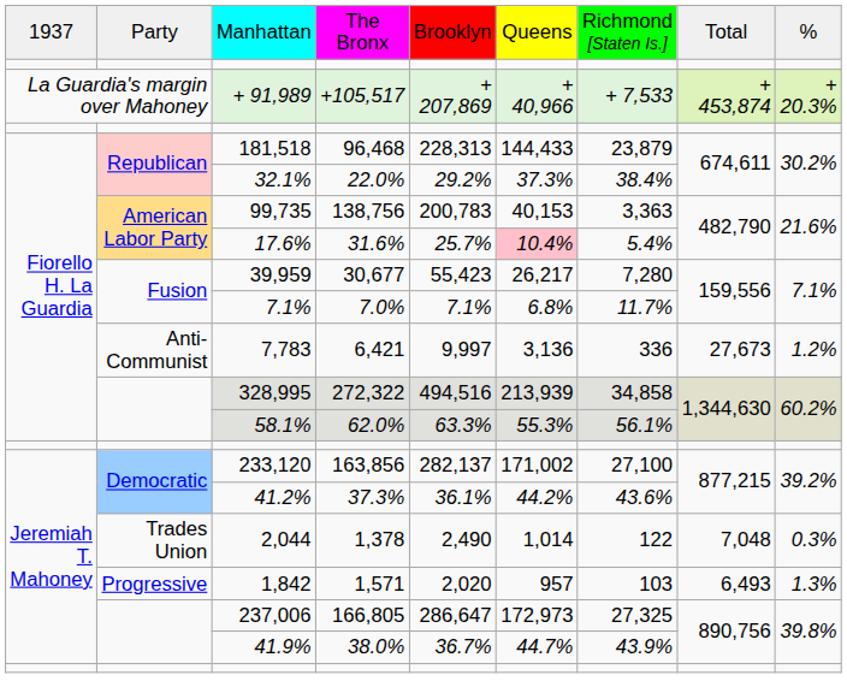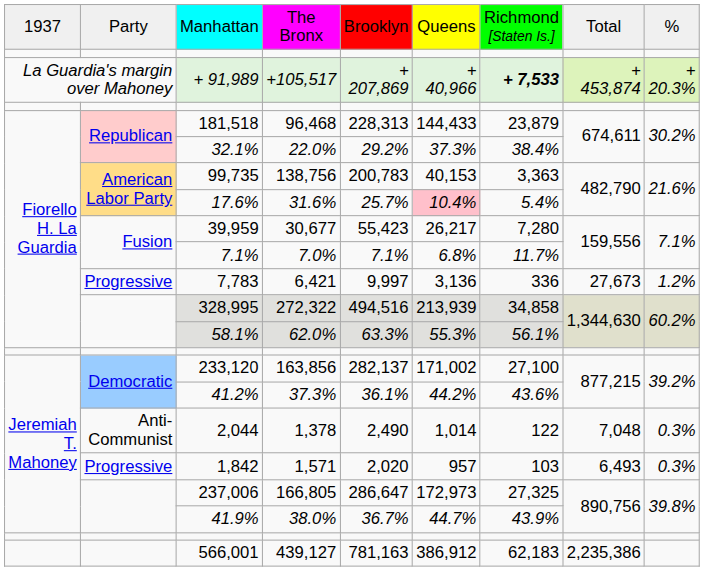+ 91,989 | column 7: normal -> bold
7,783 | column 2: Anti-Communist -> Progressive
2,044 | column 2: Trades Union -> Anti-Communist
1,842 | column 9: 1.3% -> 0.3%
+ row: 566,001 | 439,127 | 781,163 | 386,912 | 62,183 | 2,235,386
